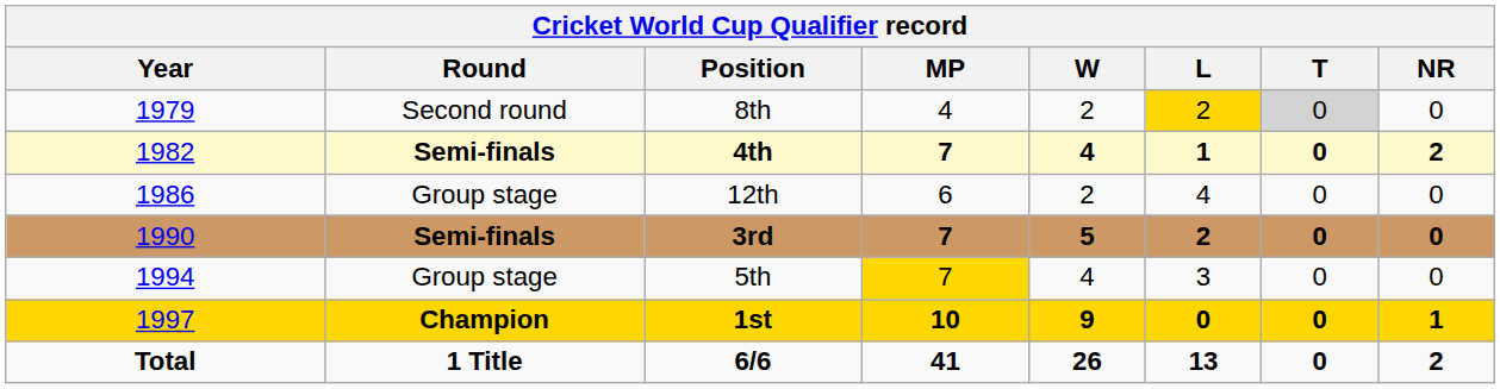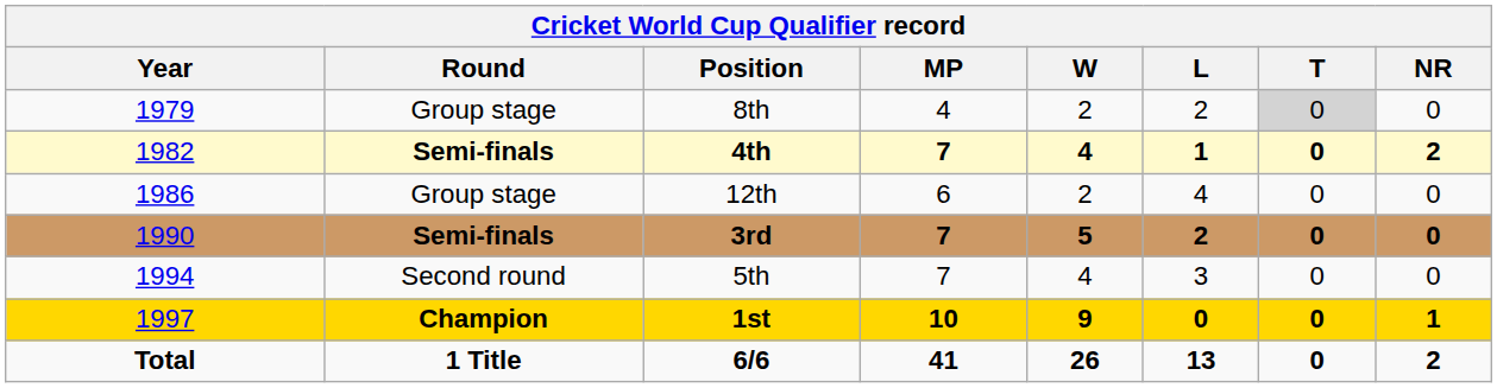8th | Round: Second round -> Group stage
8th | L: gold background -> no background
5th | Round: Group stage -> Second round
5th | MP: gold background -> no background
